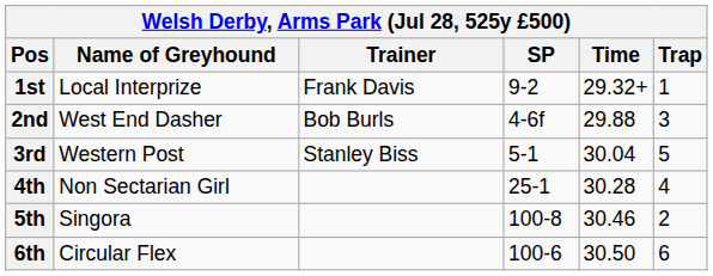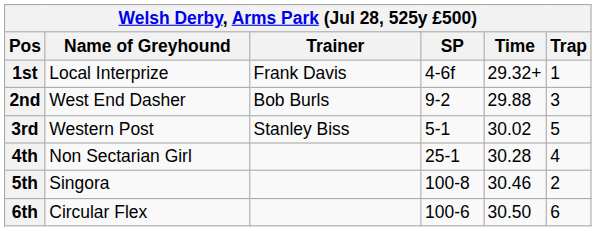1st | SP: 9-2 -> 4-6f
2nd | SP: 4-6f -> 9-2
3rd | Time: 30.04 -> 30.02
